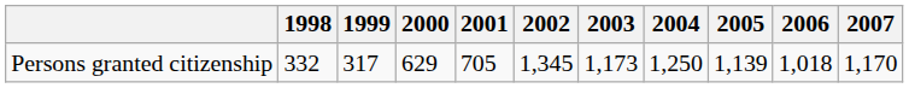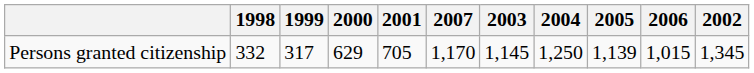columns swapped: 2002 <-> 2007
Persons granted citizenship | 2003: 1,173 -> 1,145
Persons granted citizenship | 2006: 1,018 -> 1,015
